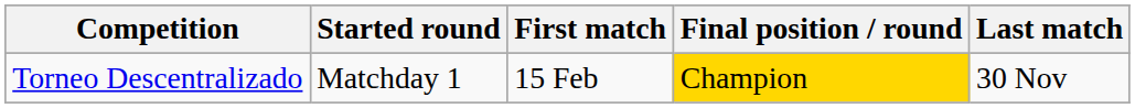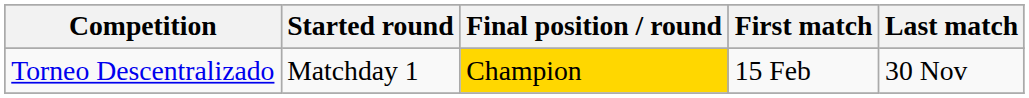columns swapped: Final position / round <-> First match
